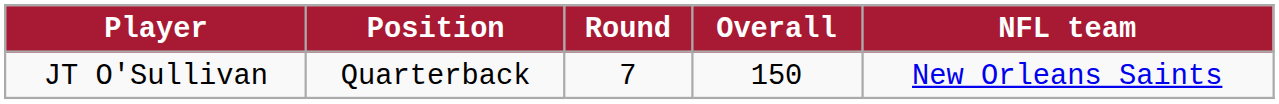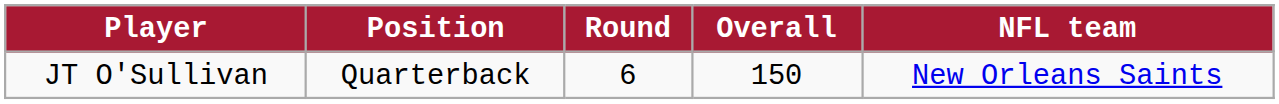JT O'Sullivan | Round: 7 -> 6
